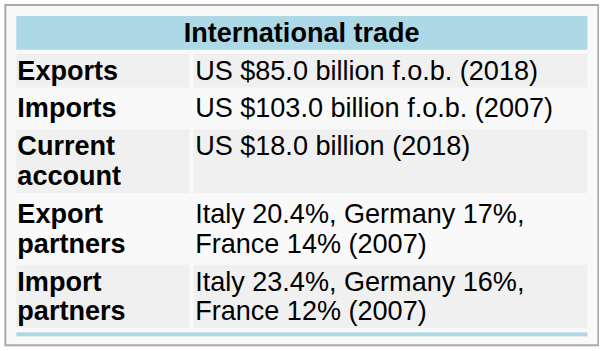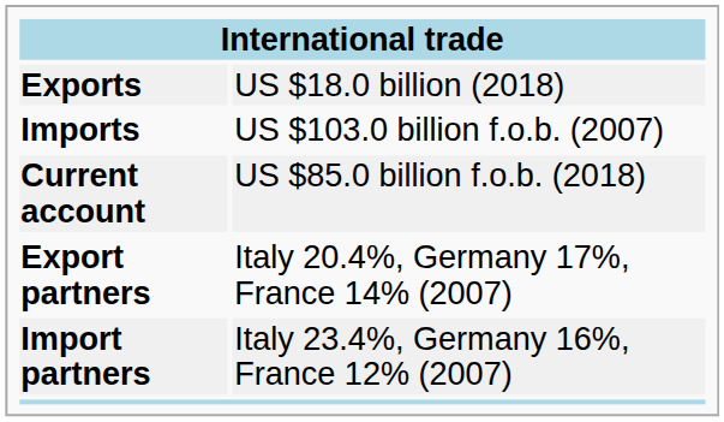Exports | column 2: US $85.0 billion f.o.b. (2018) -> US $18.0 billion (2018)
Current account | column 2: US $18.0 billion (2018) -> US $85.0 billion f.o.b. (2018)
